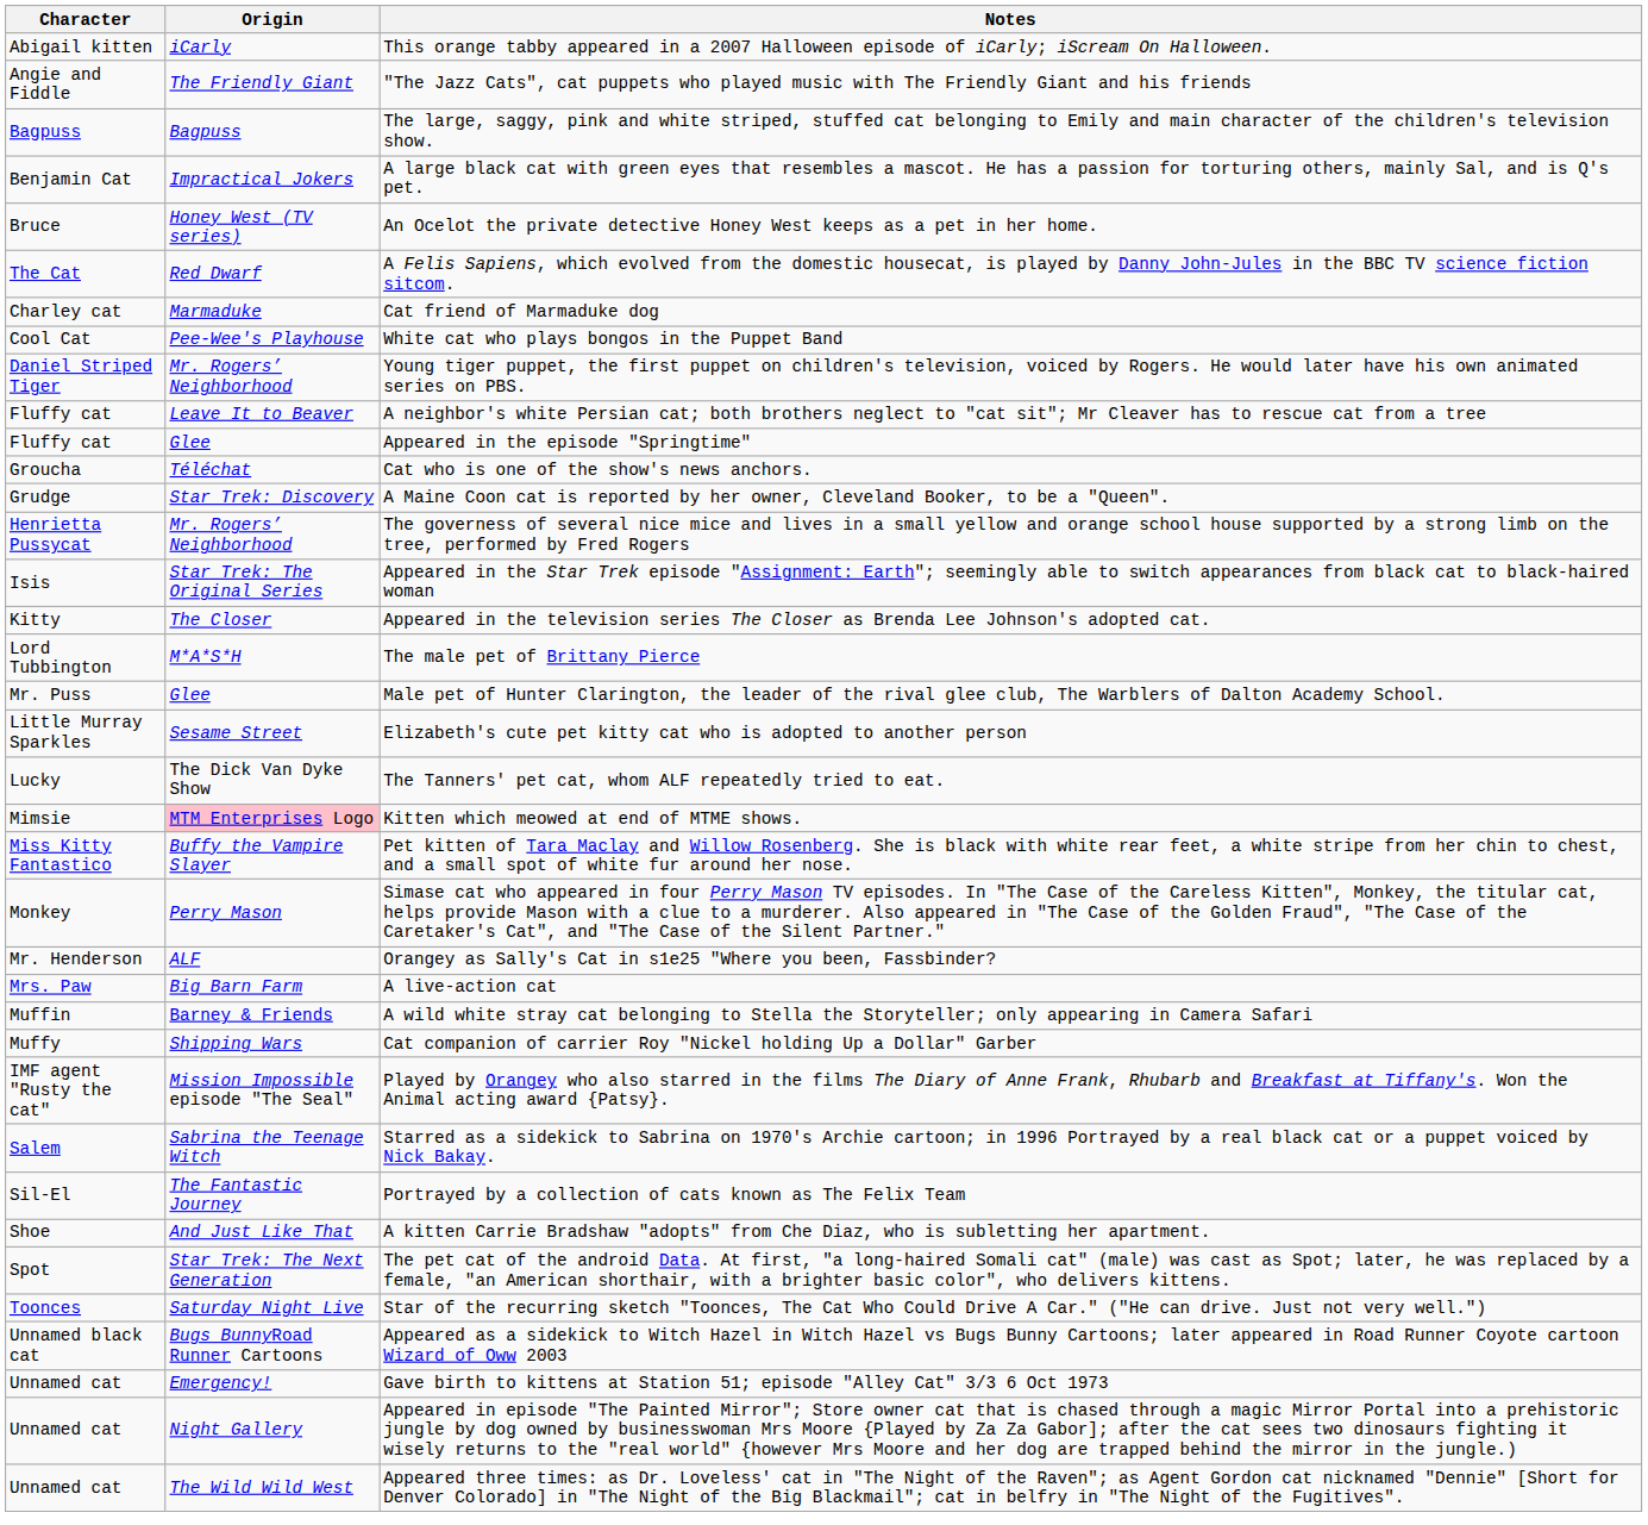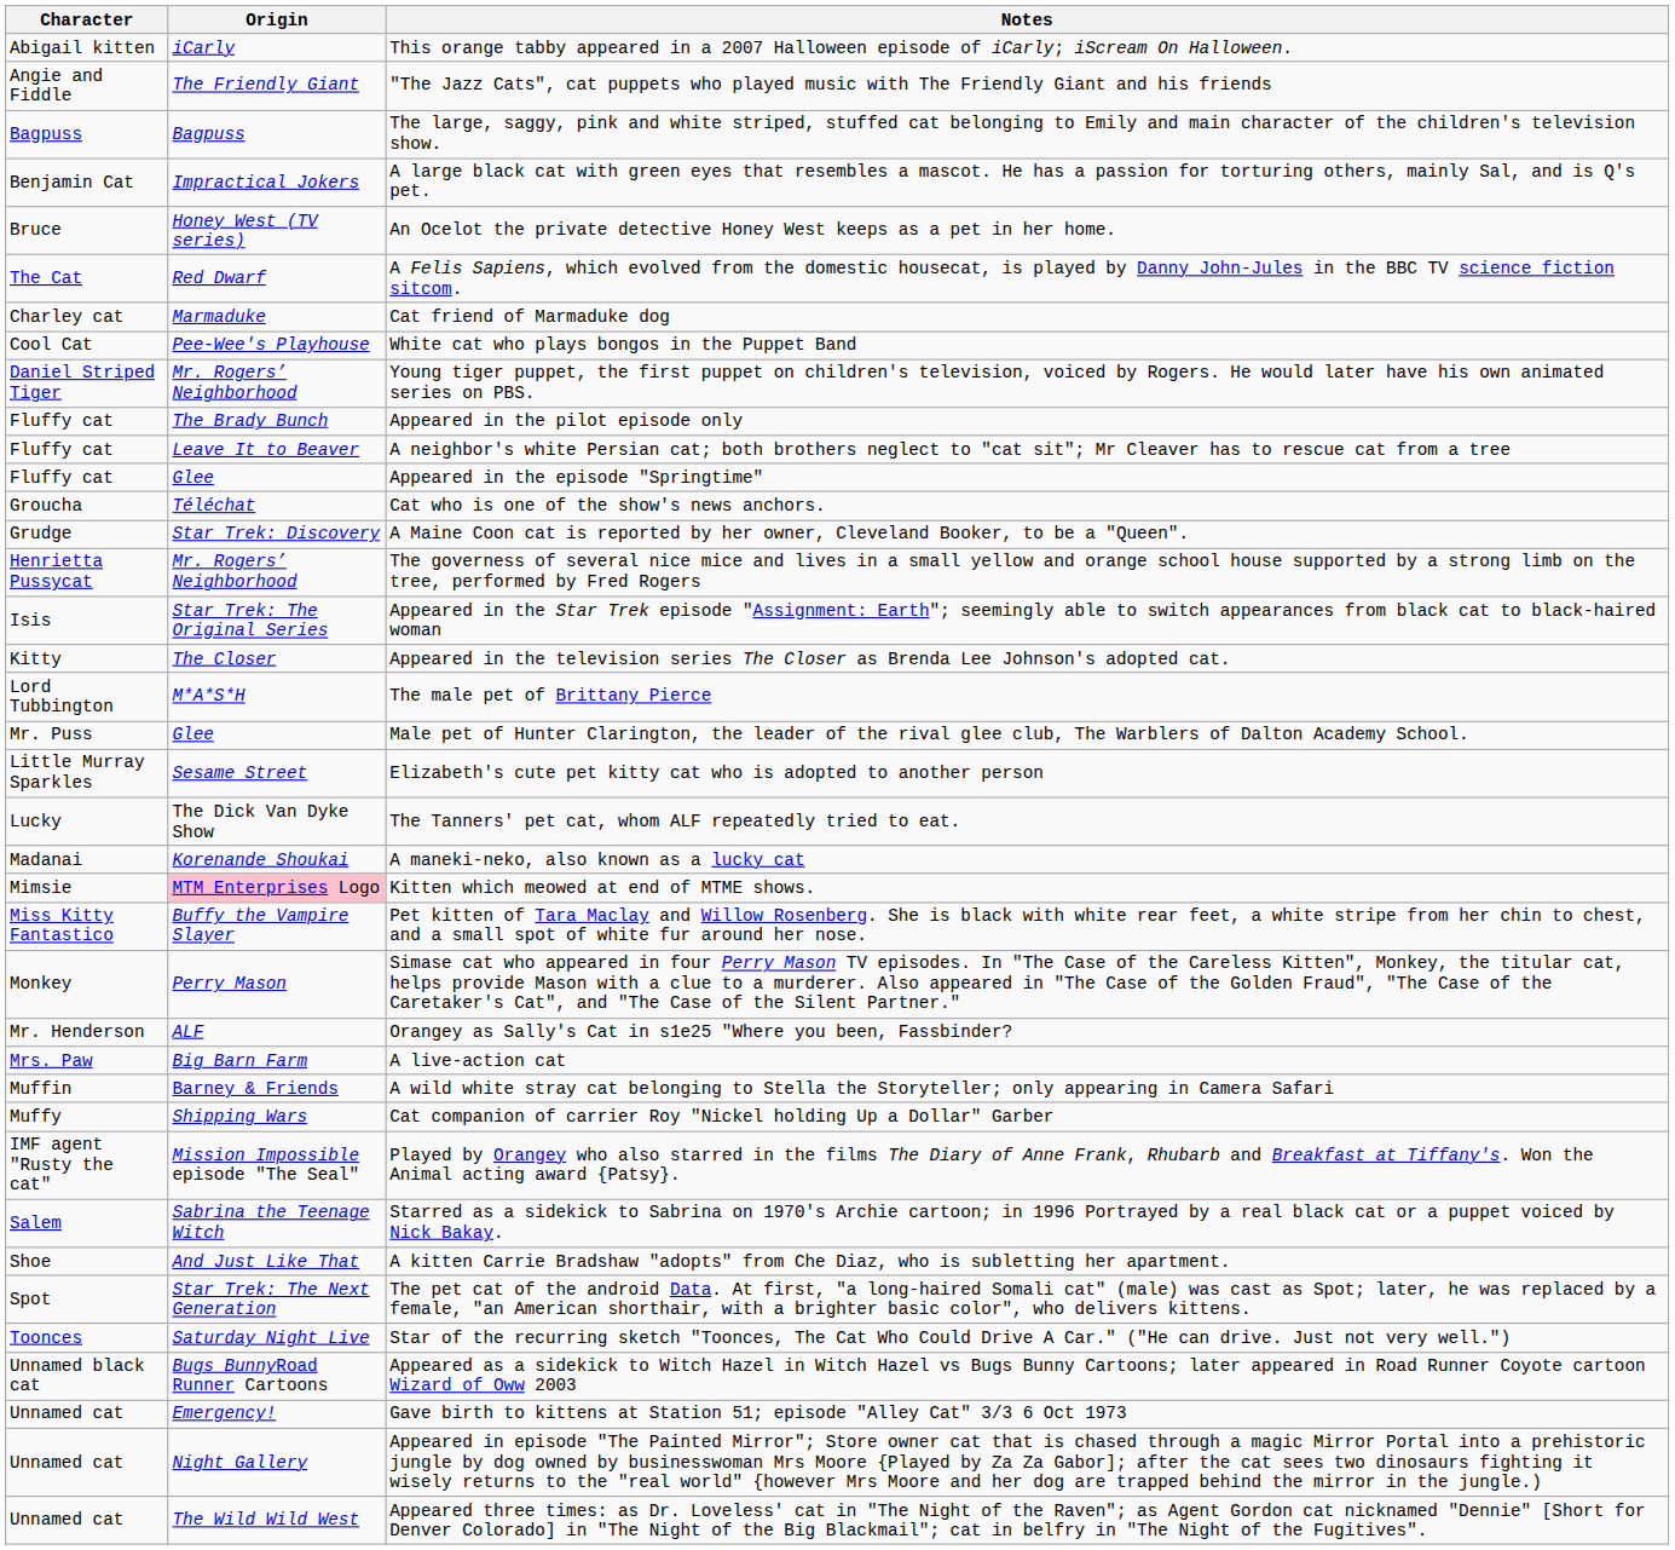+ row: Fluffy cat | The Brady Bunch | Appeared in the pilot episode only
+ row: Madanai | Korenande Shoukai | A maneki-neko, also known as a lucky cat
- row: Sil-El | The Fantastic Journey | Portrayed by a collection of cats known as The Felix Team
